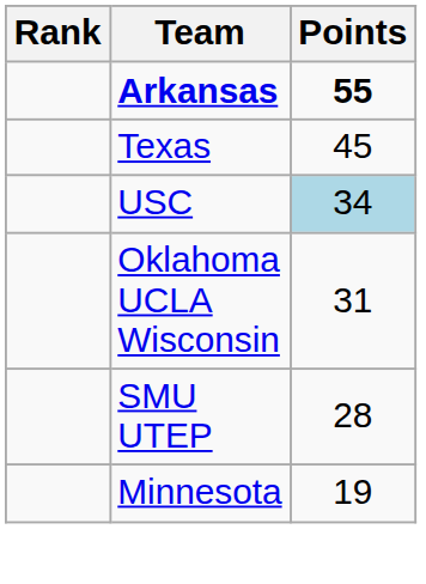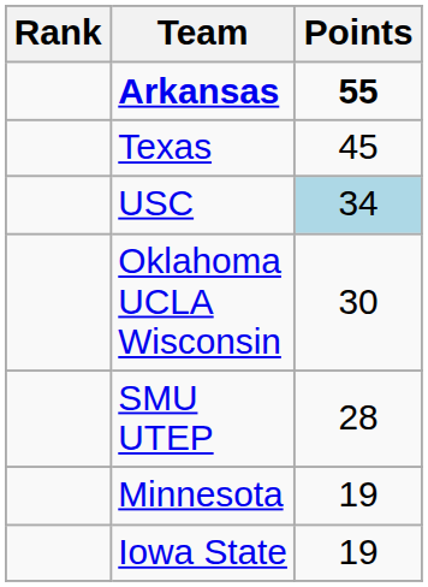Oklahoma UCLA Wisconsin | Points: 31 -> 30
+ row: Iowa State | 19
